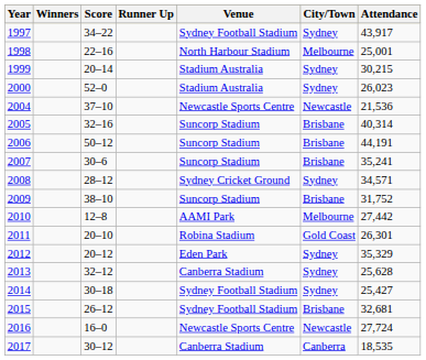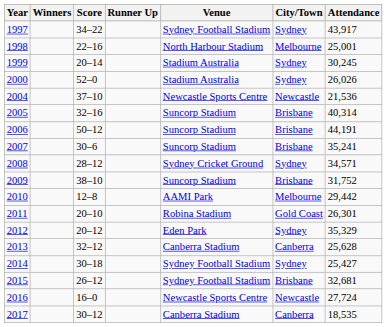1999 | Attendance: 30,215 -> 30,245
2000 | Attendance: 26,023 -> 26,026
2010 | Attendance: 27,442 -> 29,442
2013 | City/Town: Sydney -> Canberra
